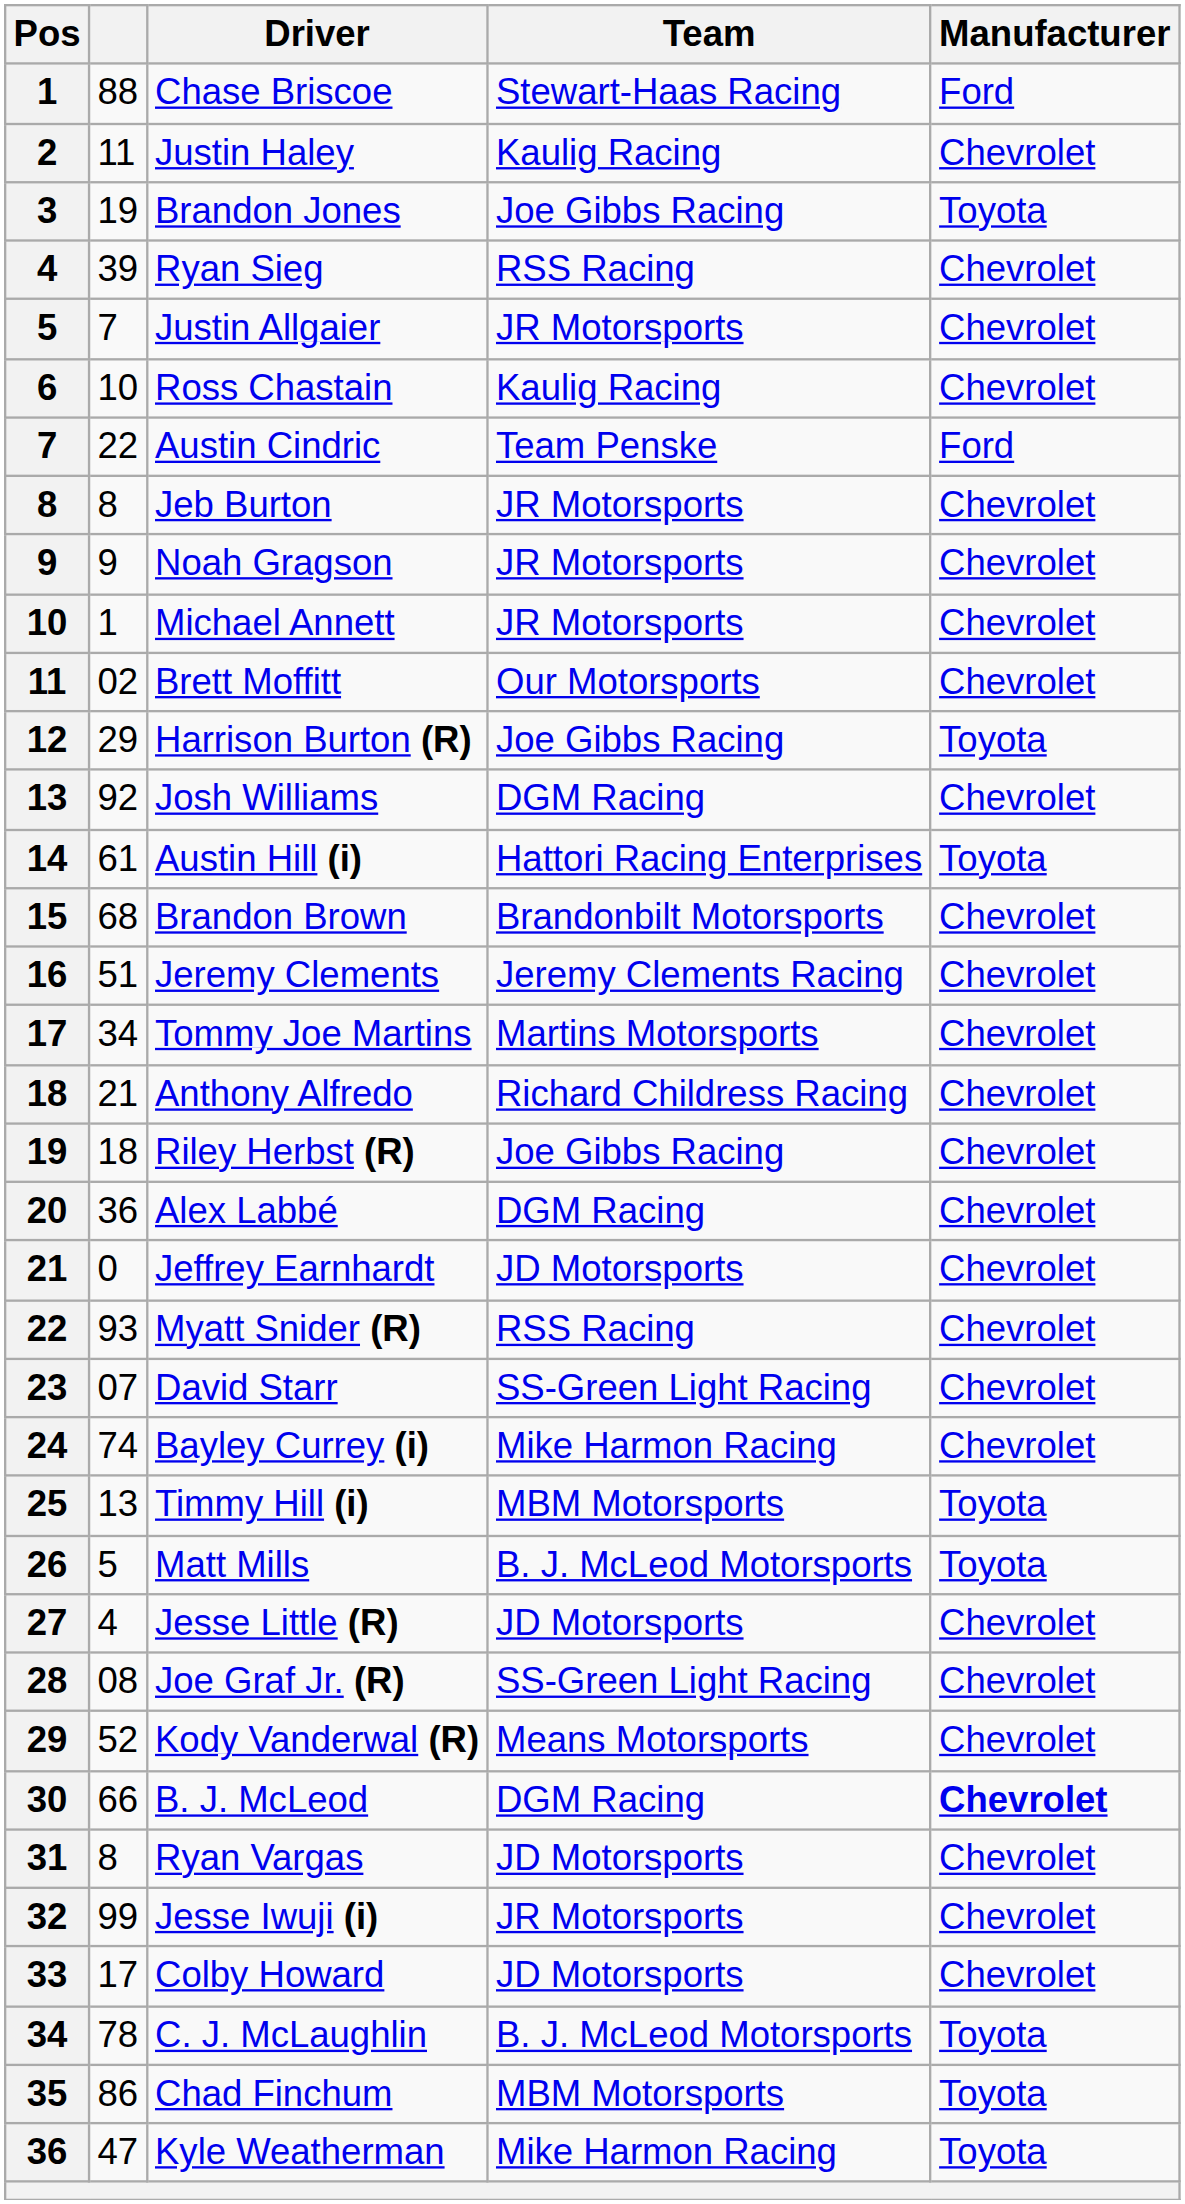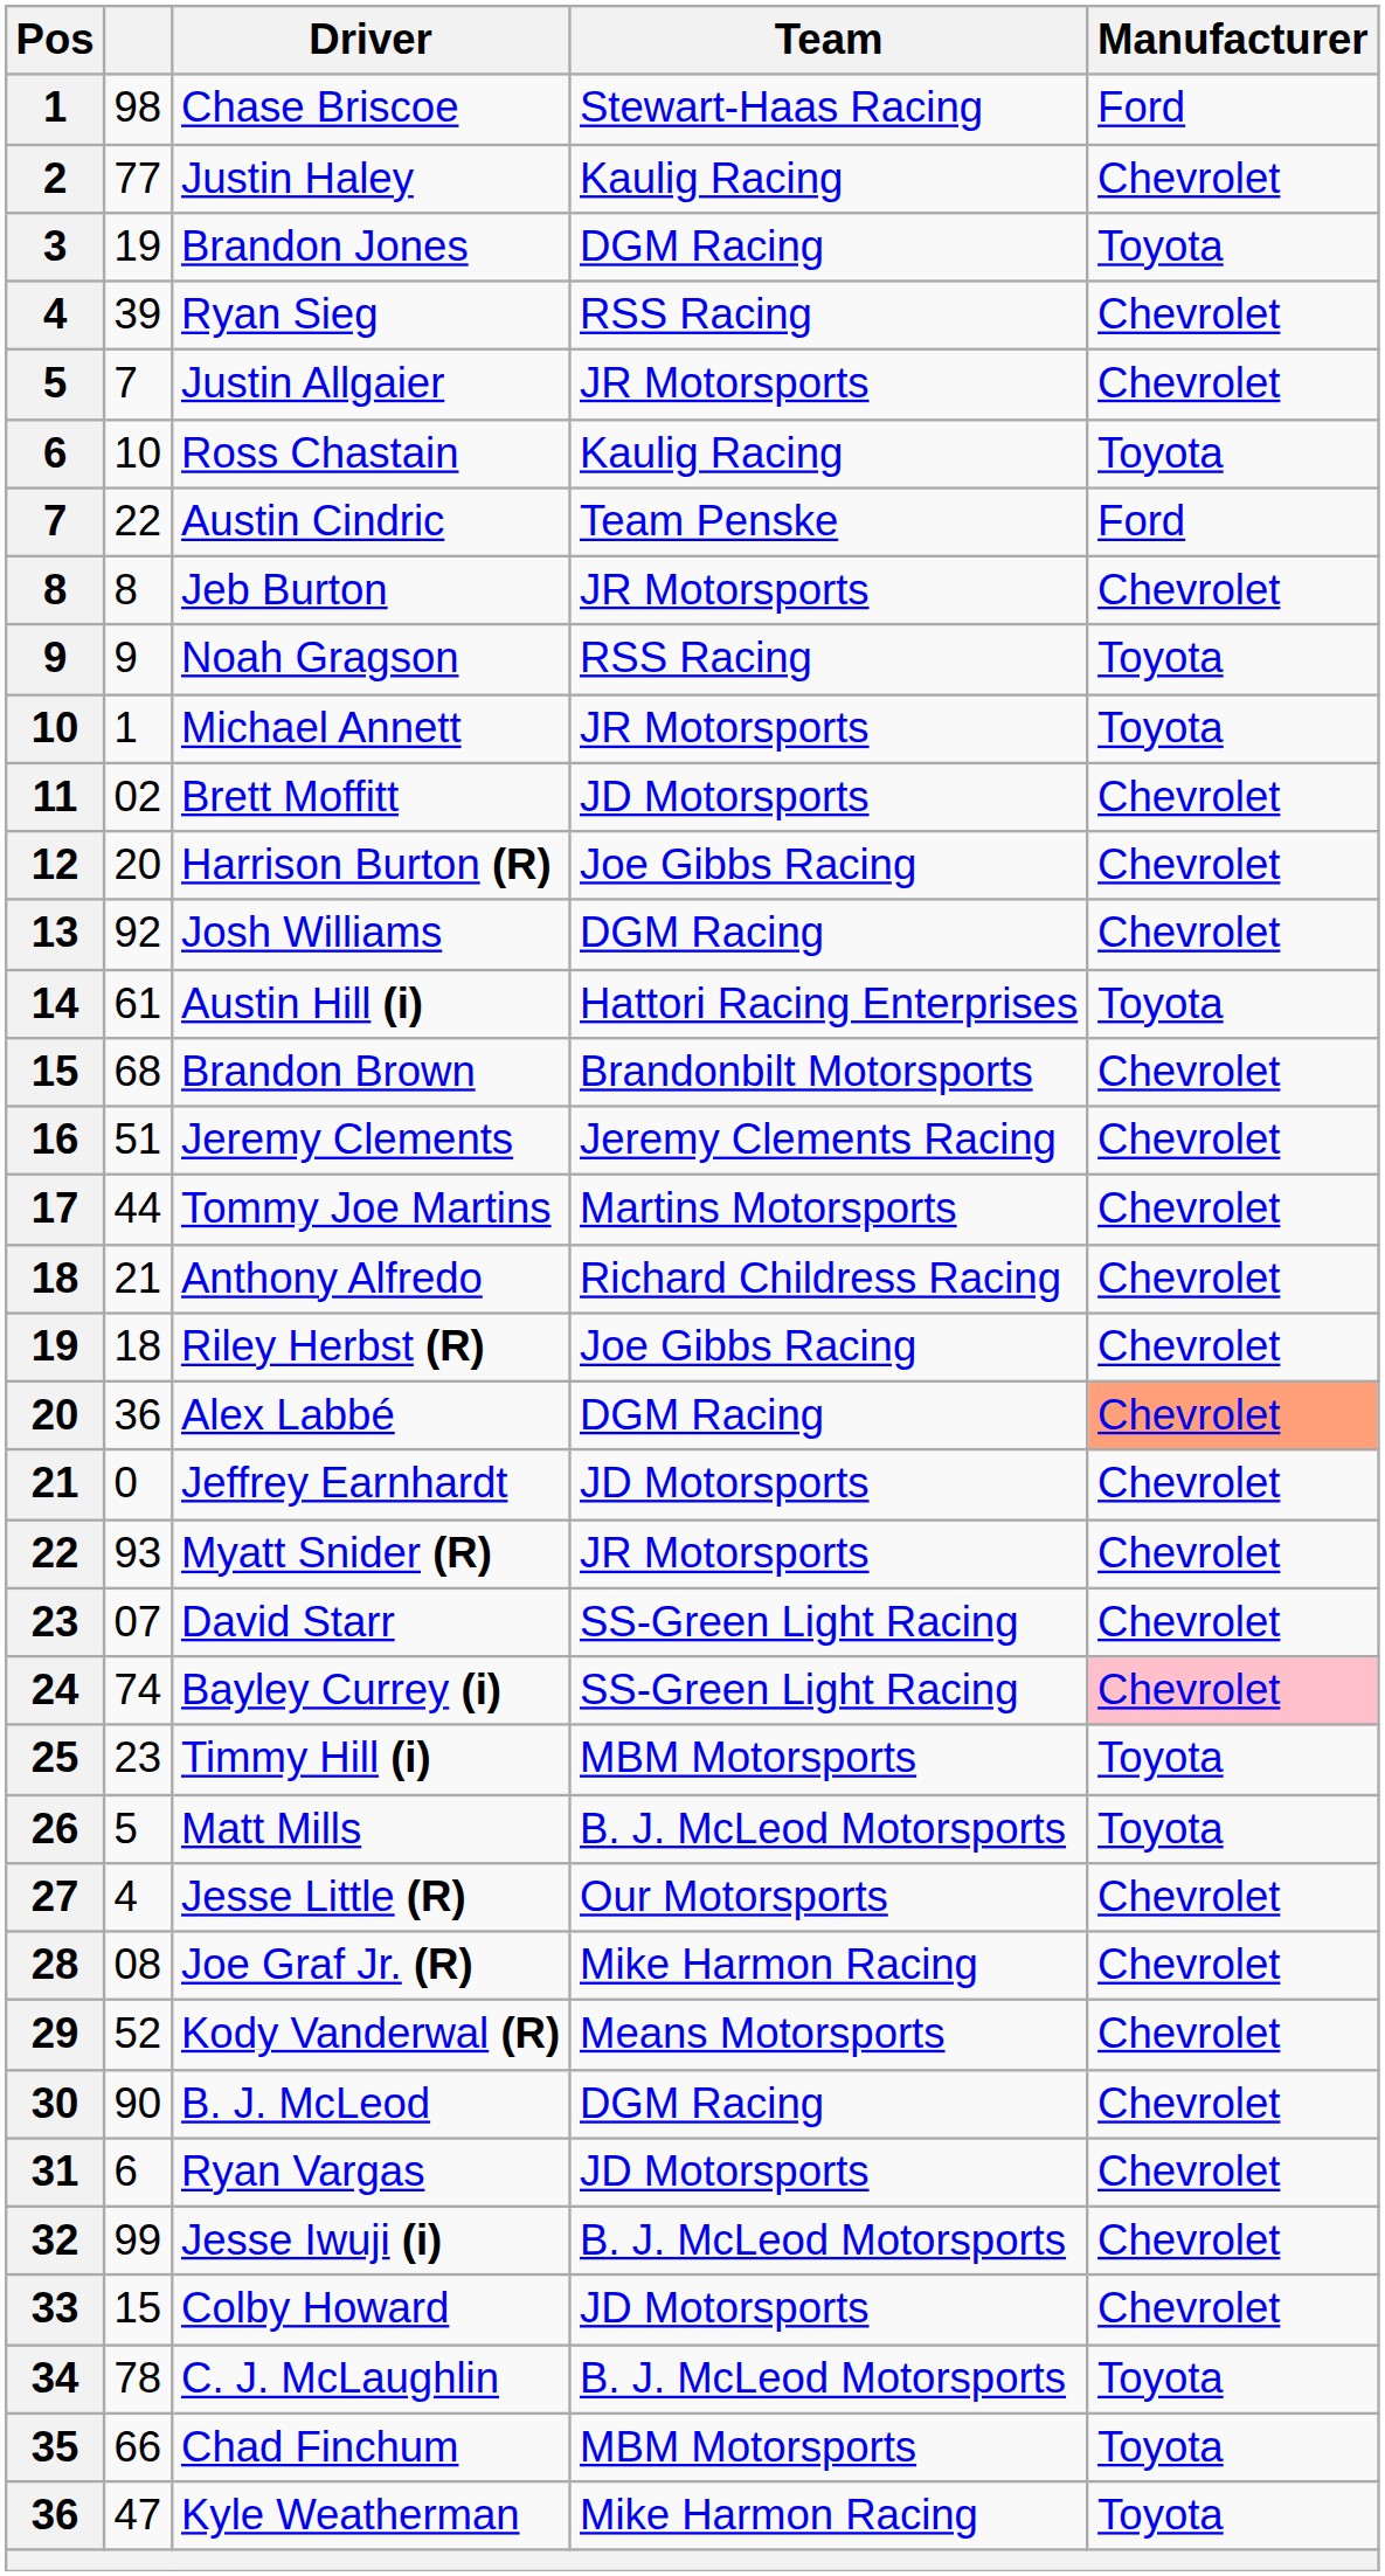Chase Briscoe | column 2: 88 -> 98
Justin Haley | column 2: 11 -> 77
Brandon Jones | Team: Joe Gibbs Racing -> DGM Racing
Ross Chastain | Manufacturer: Chevrolet -> Toyota
Noah Gragson | Team: JR Motorsports -> RSS Racing
Noah Gragson | Manufacturer: Chevrolet -> Toyota
Michael Annett | Manufacturer: Chevrolet -> Toyota
Brett Moffitt | Team: Our Motorsports -> JD Motorsports
Harrison Burton (R) | column 2: 29 -> 20
Harrison Burton (R) | Manufacturer: Toyota -> Chevrolet
Tommy Joe Martins | column 2: 34 -> 44
Alex Labbé | Manufacturer: no background -> lightsalmon background
Myatt Snider (R) | Team: RSS Racing -> JR Motorsports
Bayley Currey (i) | Team: Mike Harmon Racing -> SS-Green Light Racing
Bayley Currey (i) | Manufacturer: no background -> pink background
Timmy Hill (i) | column 2: 13 -> 23
Jesse Little (R) | Team: JD Motorsports -> Our Motorsports
Joe Graf Jr. (R) | Team: SS-Green Light Racing -> Mike Harmon Racing
B. J. McLeod | column 2: 66 -> 90
B. J. McLeod | Manufacturer: bold -> normal
Ryan Vargas | column 2: 8 -> 6
Jesse Iwuji (i) | Team: JR Motorsports -> B. J. McLeod Motorsports
Colby Howard | column 2: 17 -> 15
Chad Finchum | column 2: 86 -> 66
